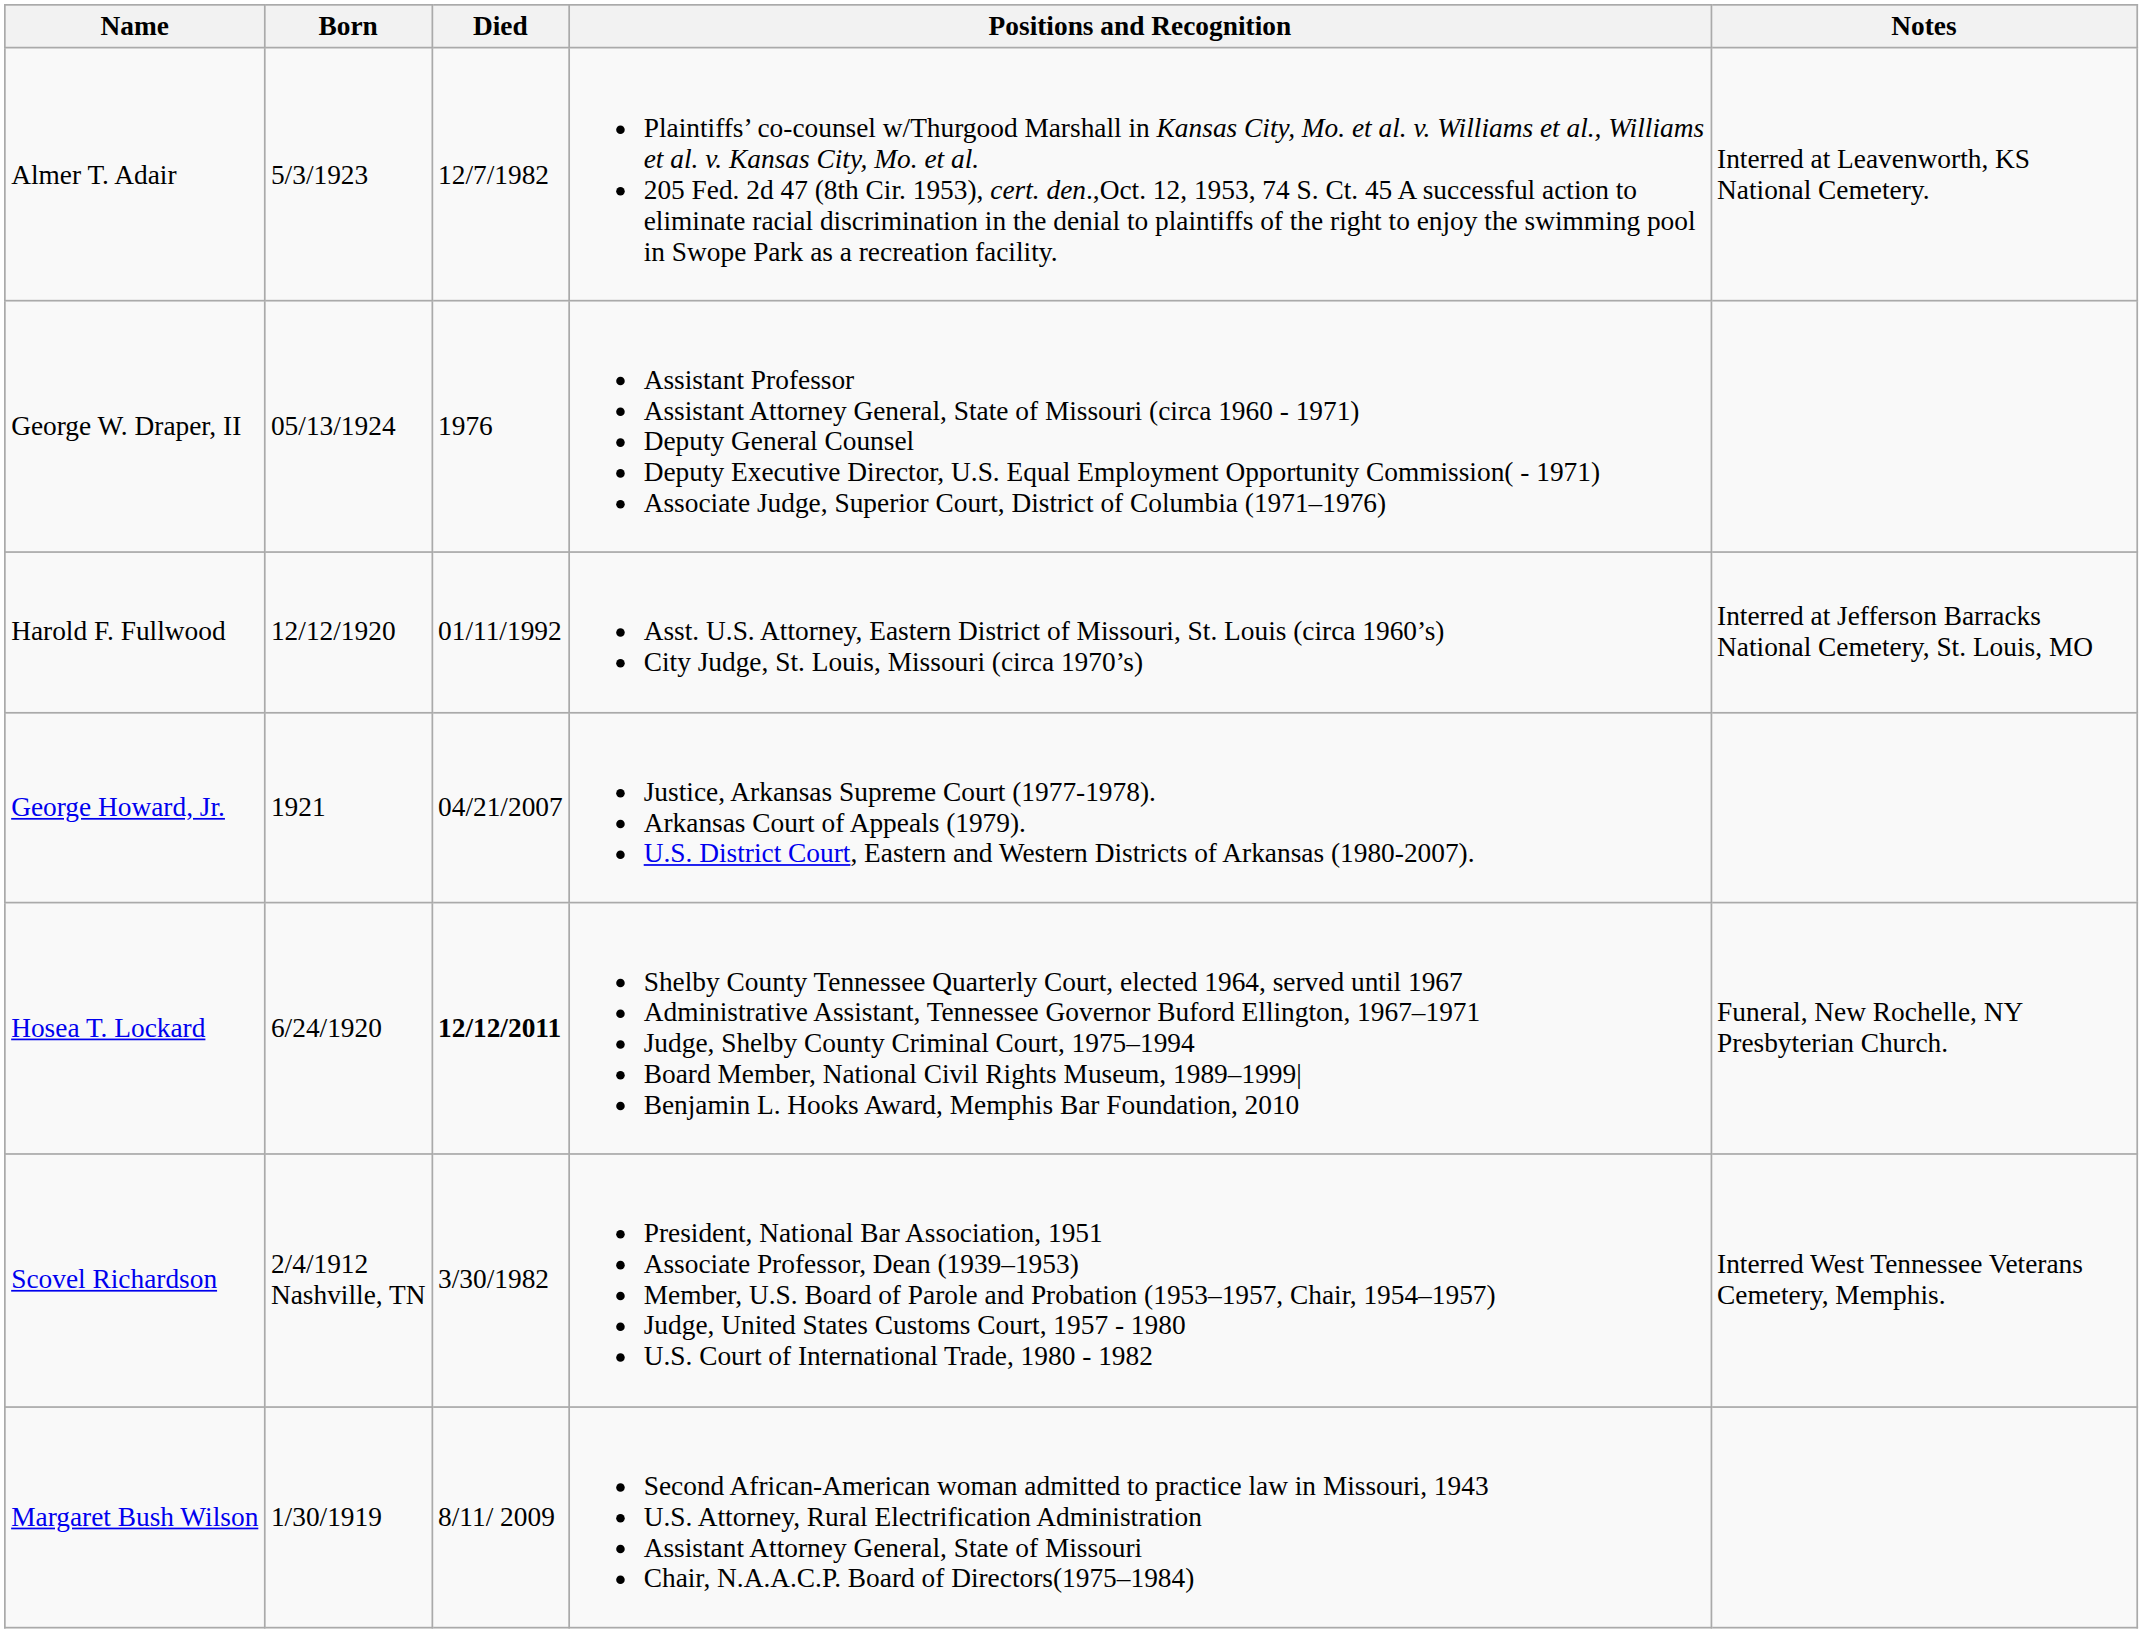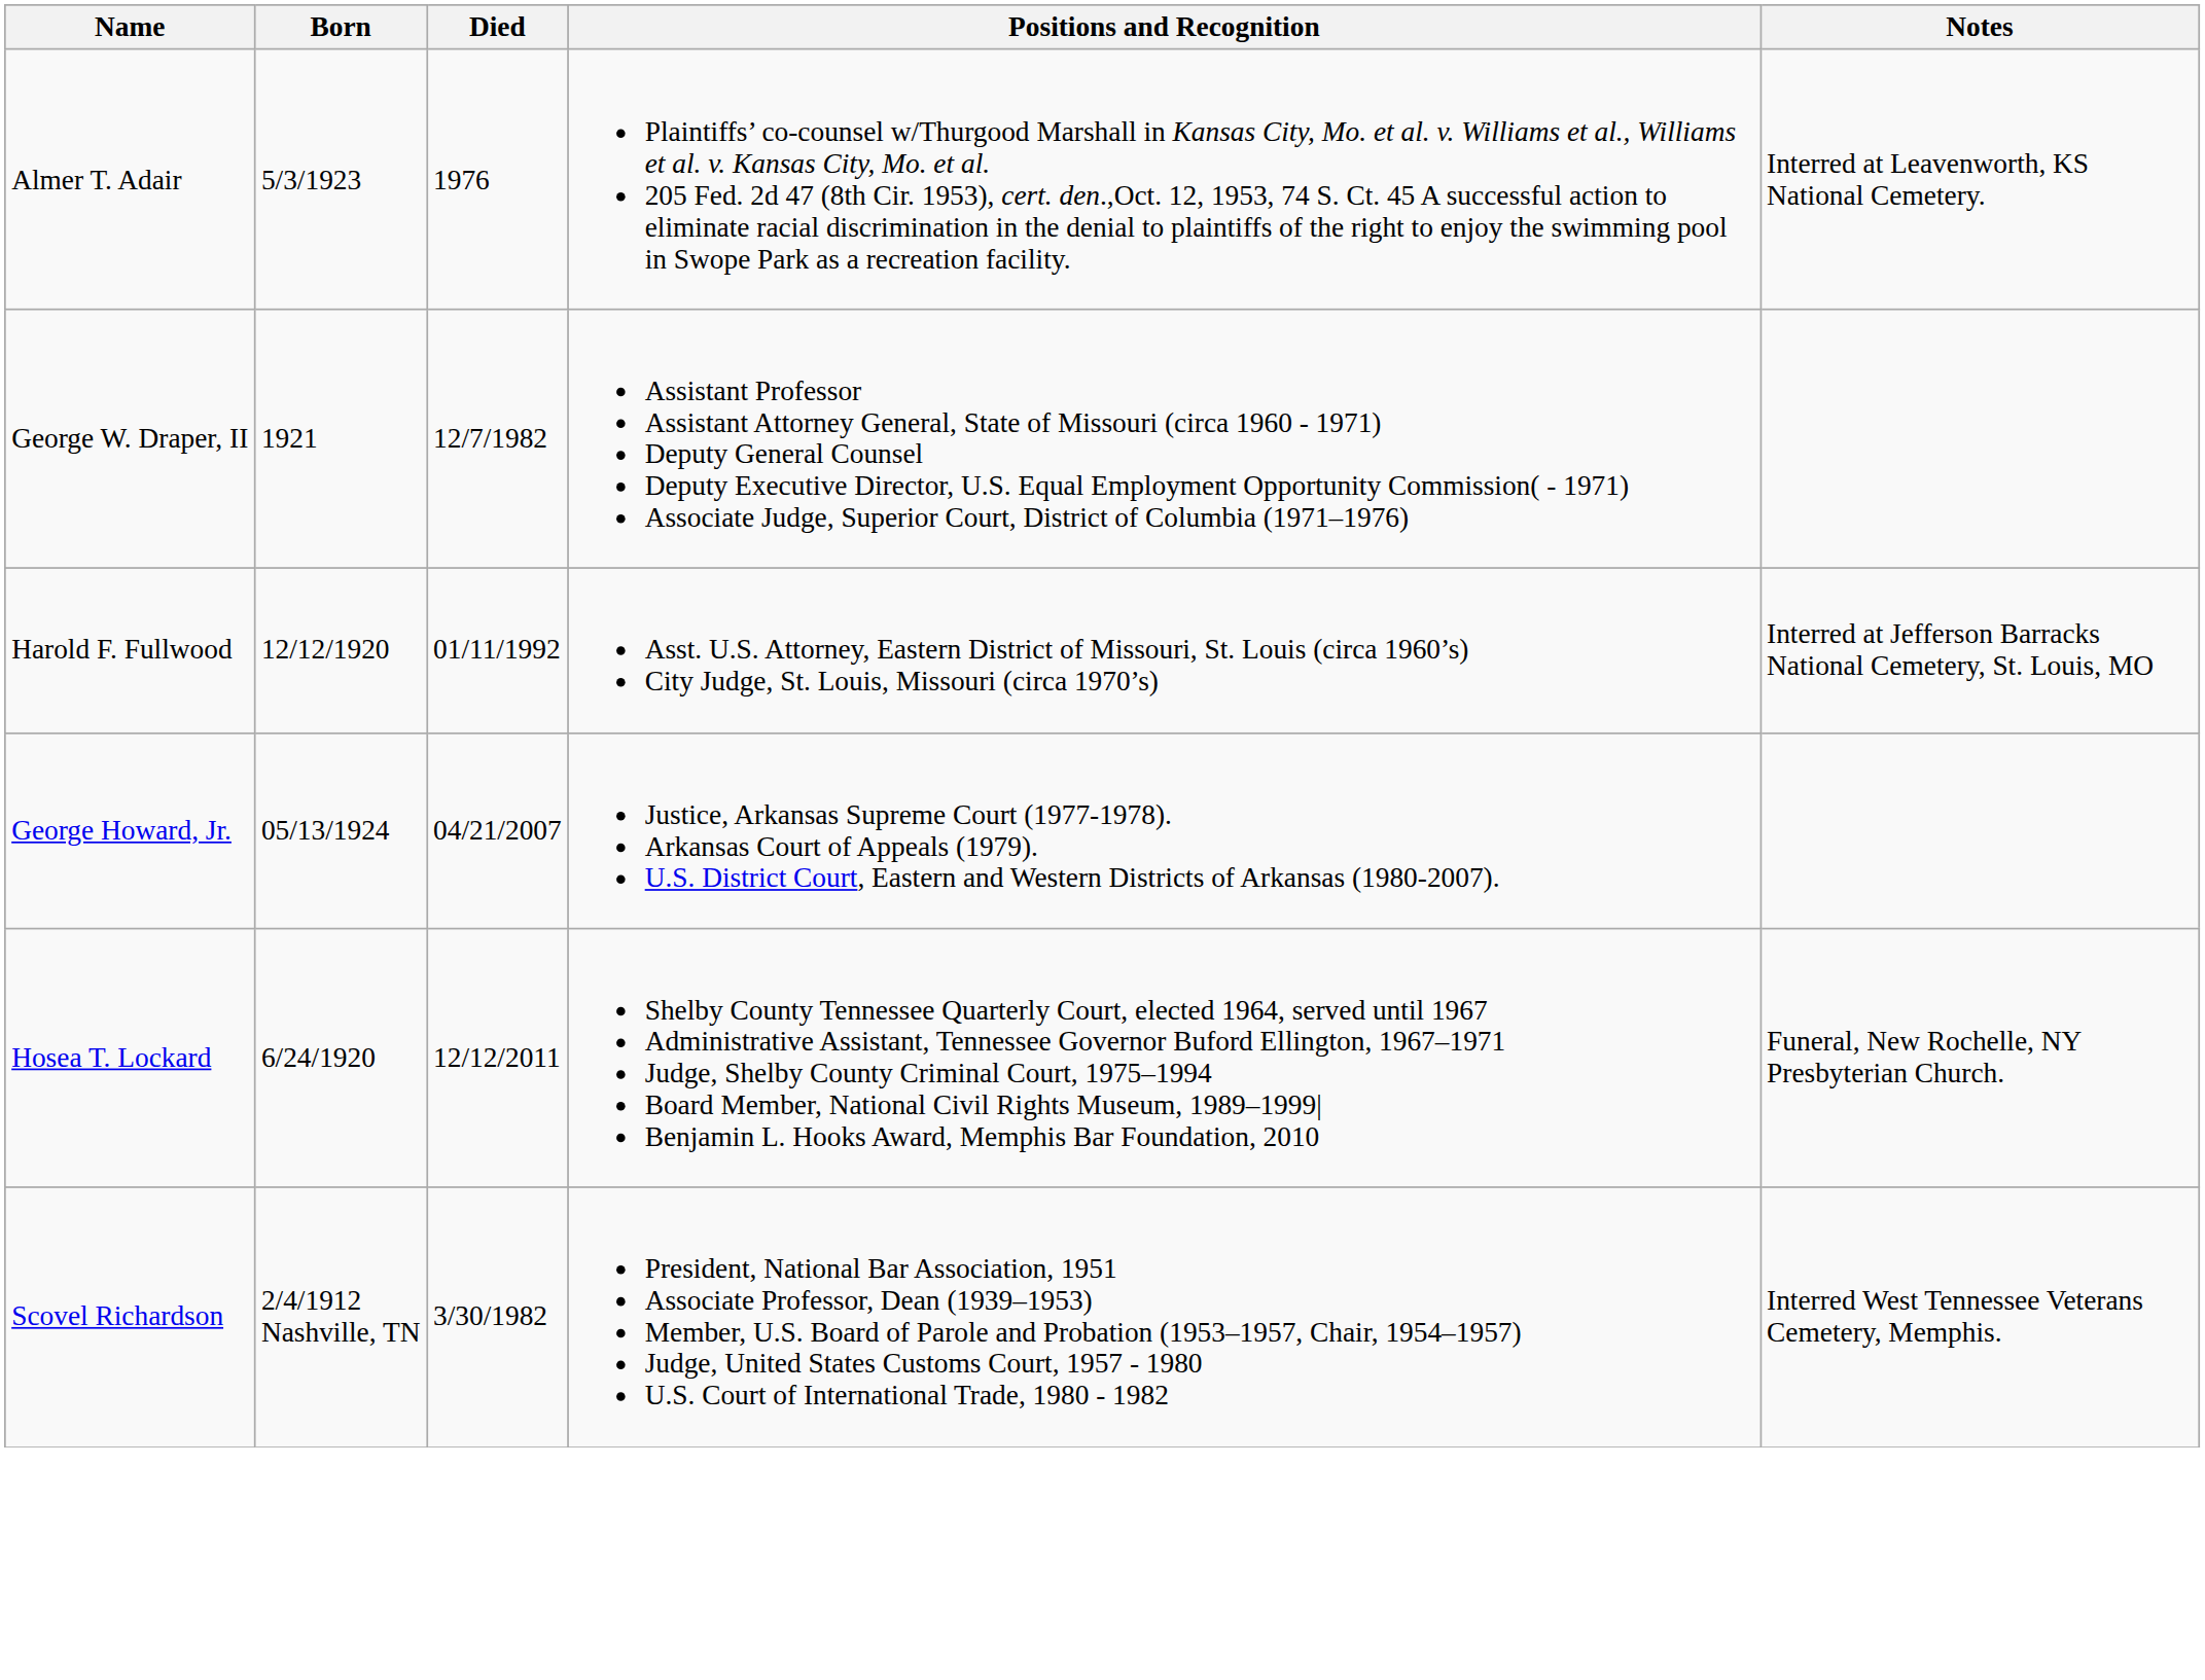Almer T. Adair | Died: 12/7/1982 -> 1976
George W. Draper, II | Born: 05/13/1924 -> 1921
George W. Draper, II | Died: 1976 -> 12/7/1982
George Howard, Jr. | Born: 1921 -> 05/13/1924
Hosea T. Lockard | Died: bold -> normal
- row: Margaret Bush Wilson | 1/30/1919 | 8/11/ 2009 | Second African-American woman admitted to practice law in Missouri, 1943 U.S. Attorney, Rural Electrification Administration Assistant Attorney General, State of Missouri Chair, N.A.A.C.P. Board of Directors(1975–1984)
